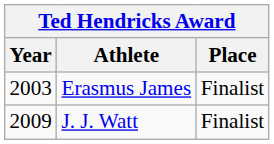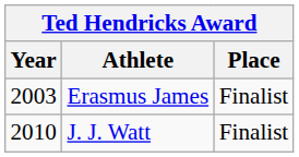J. J. Watt | Year: 2009 -> 2010
